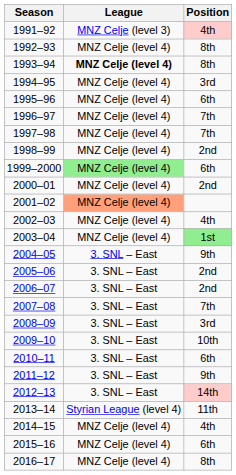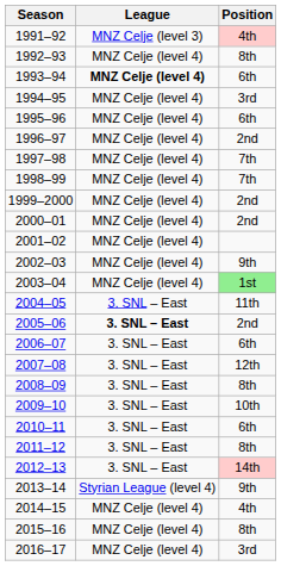1993–94 | Position: 8th -> 6th
1996–97 | Position: 7th -> 2nd
1998–99 | Position: 2nd -> 7th
1999–2000 | League: lightgreen background -> no background
1999–2000 | Position: 6th -> 2nd
2001–02 | League: lightsalmon background -> no background
2002–03 | Position: 4th -> 9th
2004–05 | Position: 9th -> 11th
2005–06 | League: normal -> bold
2006–07 | Position: 2nd -> 6th
2007–08 | Position: 7th -> 12th
2008–09 | Position: 3rd -> 8th
2011–12 | Position: 9th -> 8th
2013–14 | Position: 11th -> 9th
2015–16 | Position: 6th -> 8th
2016–17 | Position: 8th -> 3rd
